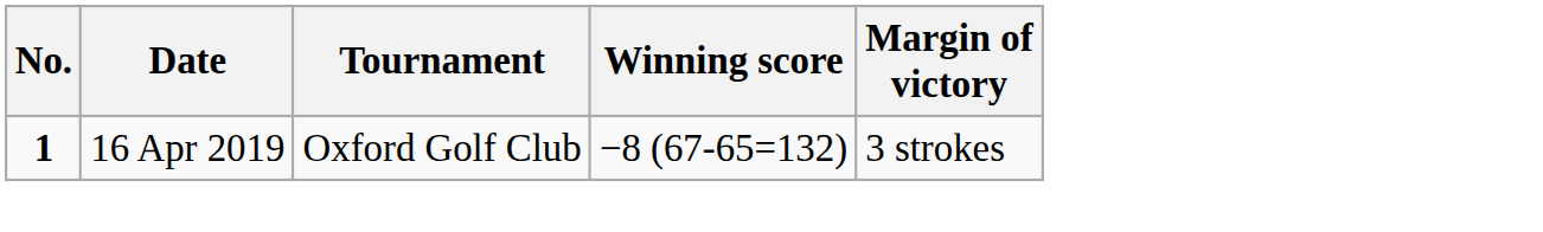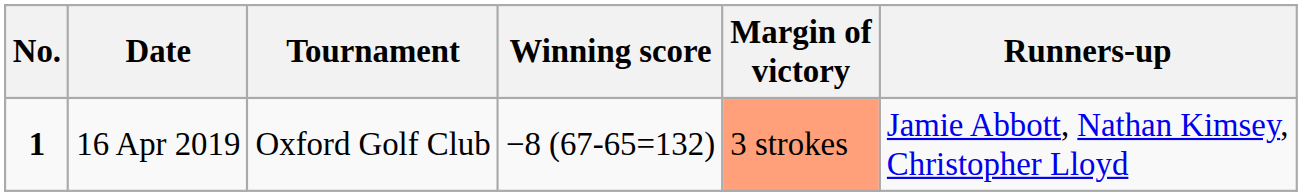+ column: Runners-up | Jamie Abbott, Nathan Kimsey, Christopher Lloyd
16 Apr 2019 | Margin of victory: no background -> lightsalmon background
